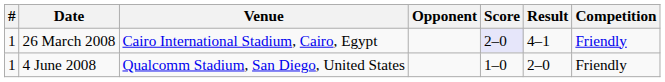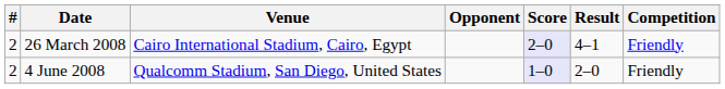26 March 2008 | #: 1 -> 2
4 June 2008 | #: 1 -> 2
4 June 2008 | Score: no background -> lavender background
